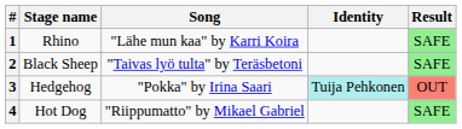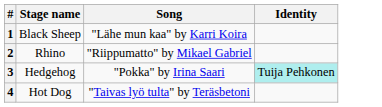- column: Result | SAFE | SAFE | OUT | SAFE
1 | Stage name: Rhino -> Black Sheep
2 | Stage name: Black Sheep -> Rhino
2 | Song: "Taivas lyö tulta" by Teräsbetoni -> "Riippumatto" by Mikael Gabriel
4 | Song: "Riippumatto" by Mikael Gabriel -> "Taivas lyö tulta" by Teräsbetoni
